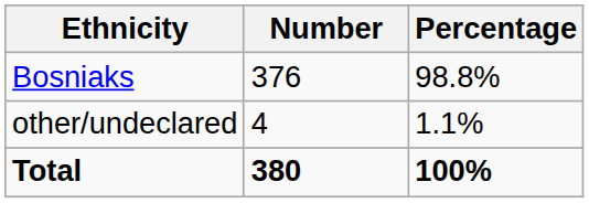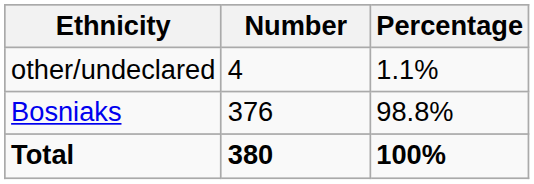rows swapped: Bosniaks <-> other/undeclared
